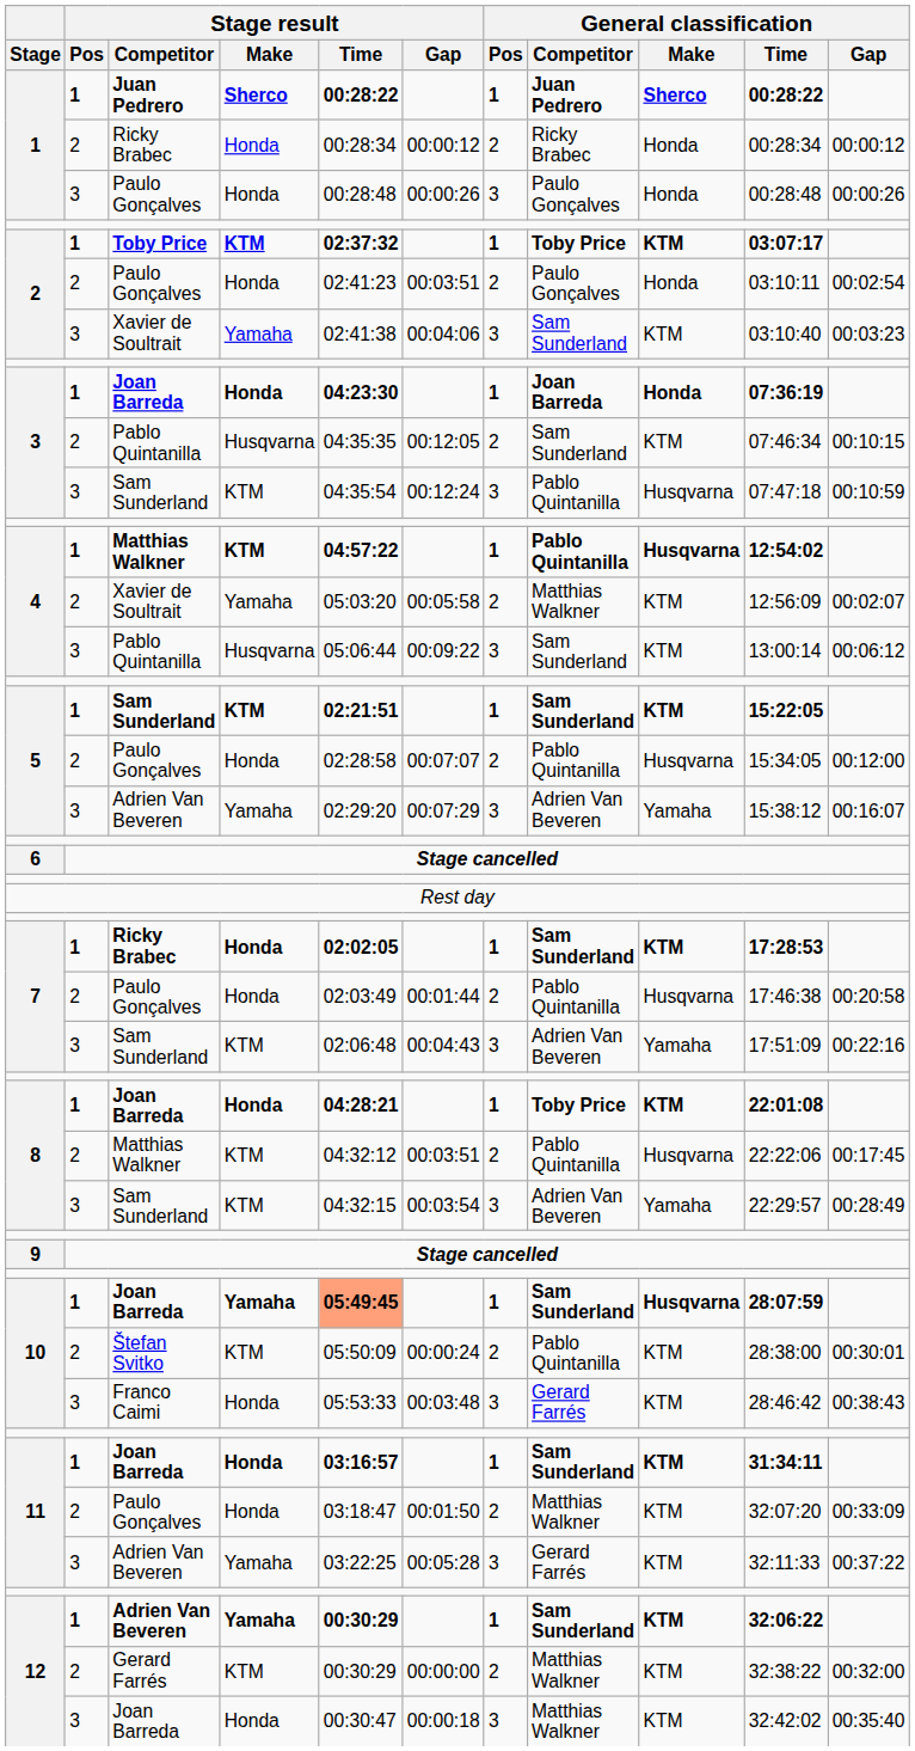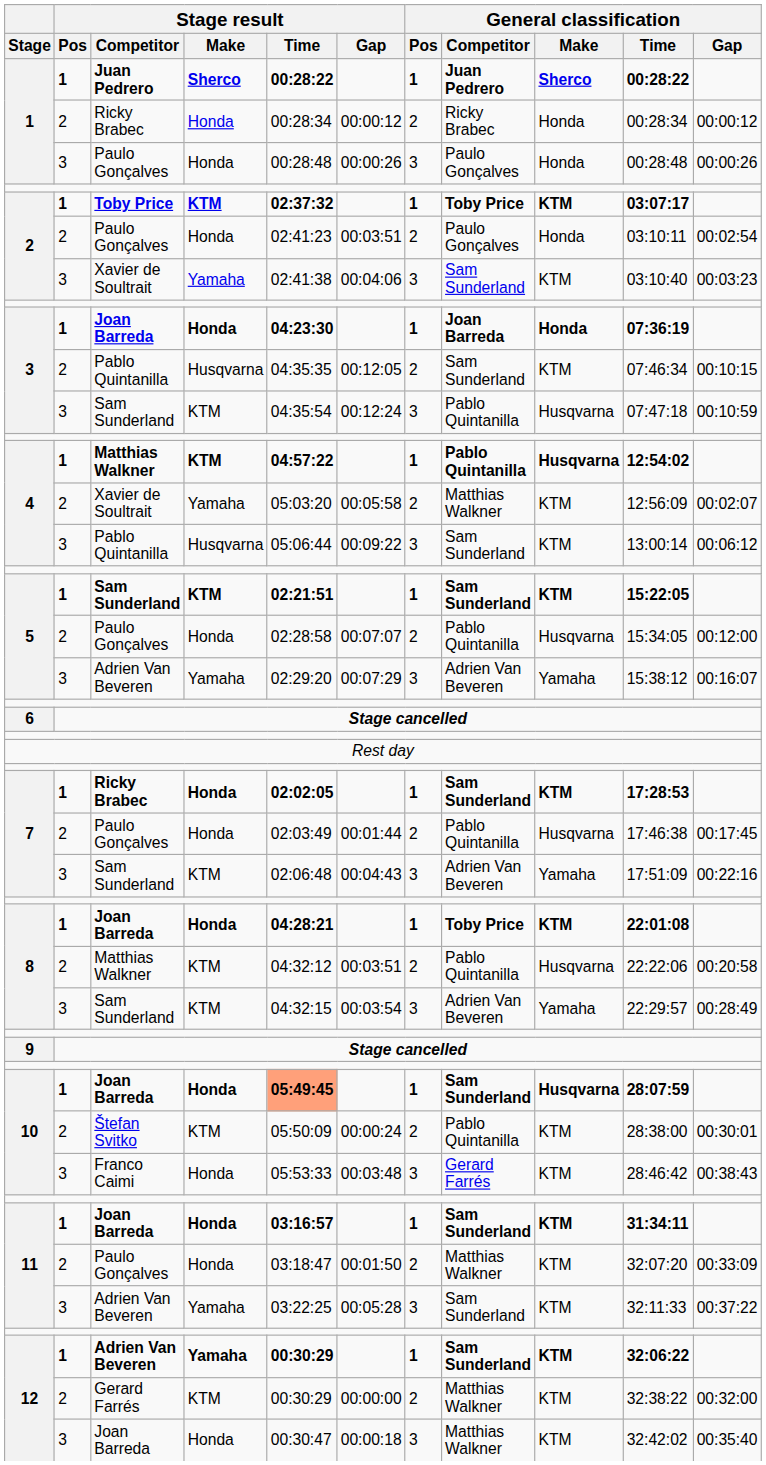7 / Paulo Gonçalves | General classification / Gap: 00:20:58 -> 00:17:45
8 / Matthias Walkner | General classification / Gap: 00:17:45 -> 00:20:58
10 / Joan Barreda | Stage result / Make: Yamaha -> Honda
11 / Adrien Van Beveren | General classification / Competitor: Gerard Farrés -> Sam Sunderland
